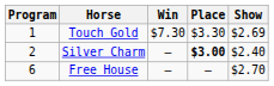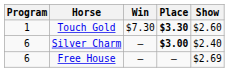Touch Gold | Place: normal -> bold
Touch Gold | Show: $2.69 -> $2.60
Silver Charm | Program: 2 -> 6
Free House | Show: $2.70 -> $2.69
